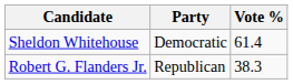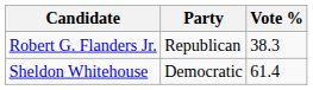rows swapped: Sheldon Whitehouse <-> Robert G. Flanders Jr.
